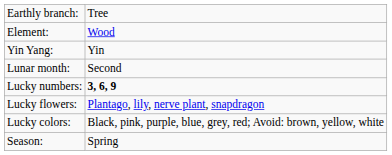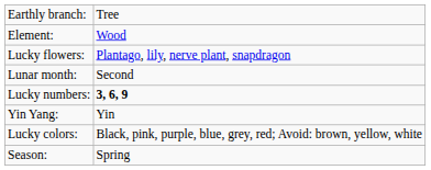rows swapped: Yin Yang: <-> Lucky flowers:
